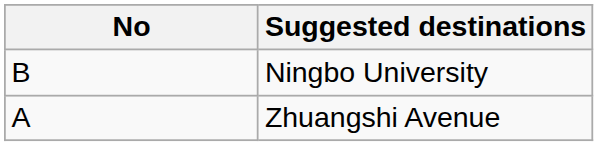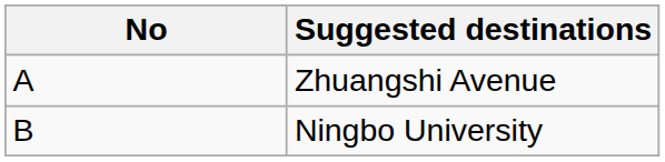rows swapped: Zhuangshi Avenue <-> Ningbo University
